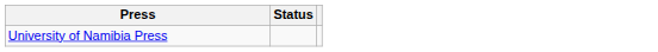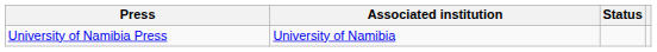+ column: Associated institution | University of Namibia
